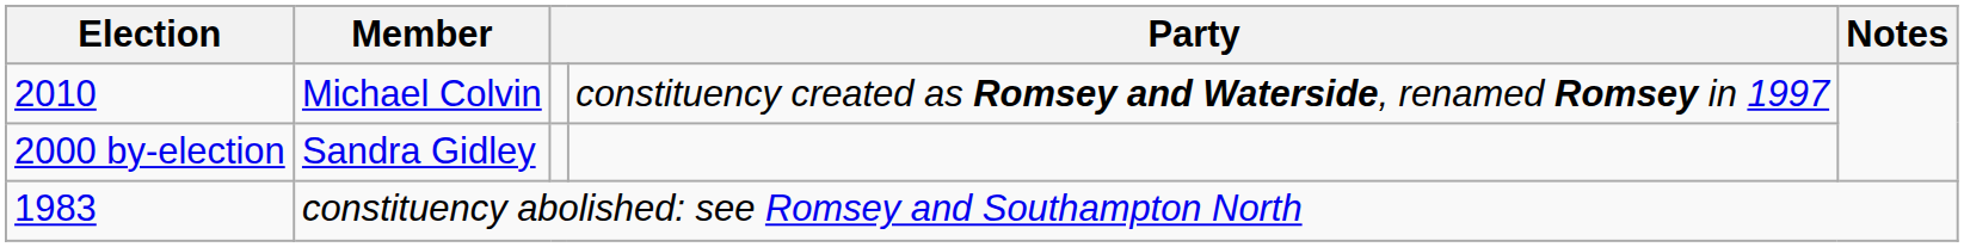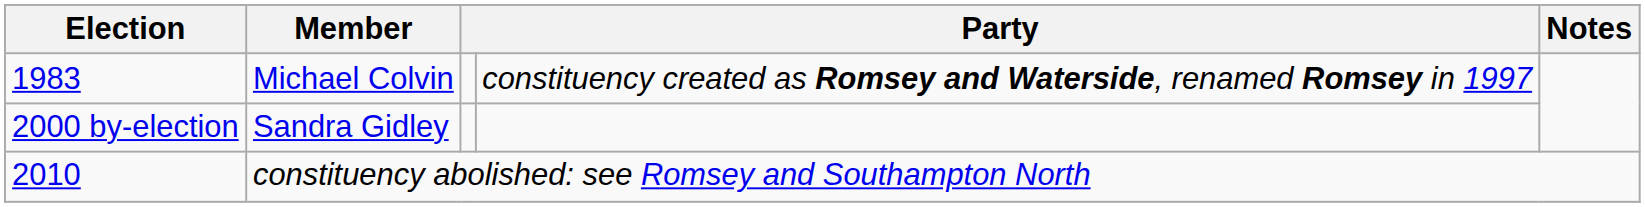Michael Colvin | Election: 2010 -> 1983
constituency abolished: see Romsey and Southampton North | Election: 1983 -> 2010
